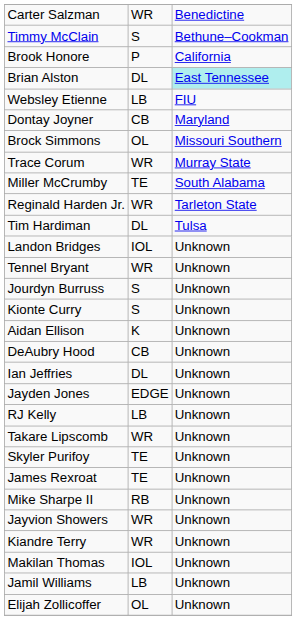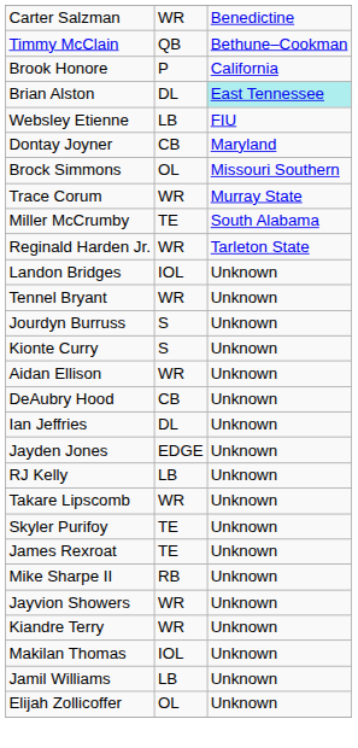Timmy McClain | column 2: S -> QB
- row: Tim Hardiman | DL | Tulsa
Aidan Ellison | column 2: K -> WR
